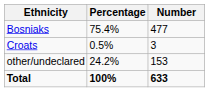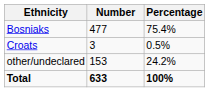columns swapped: Number <-> Percentage
